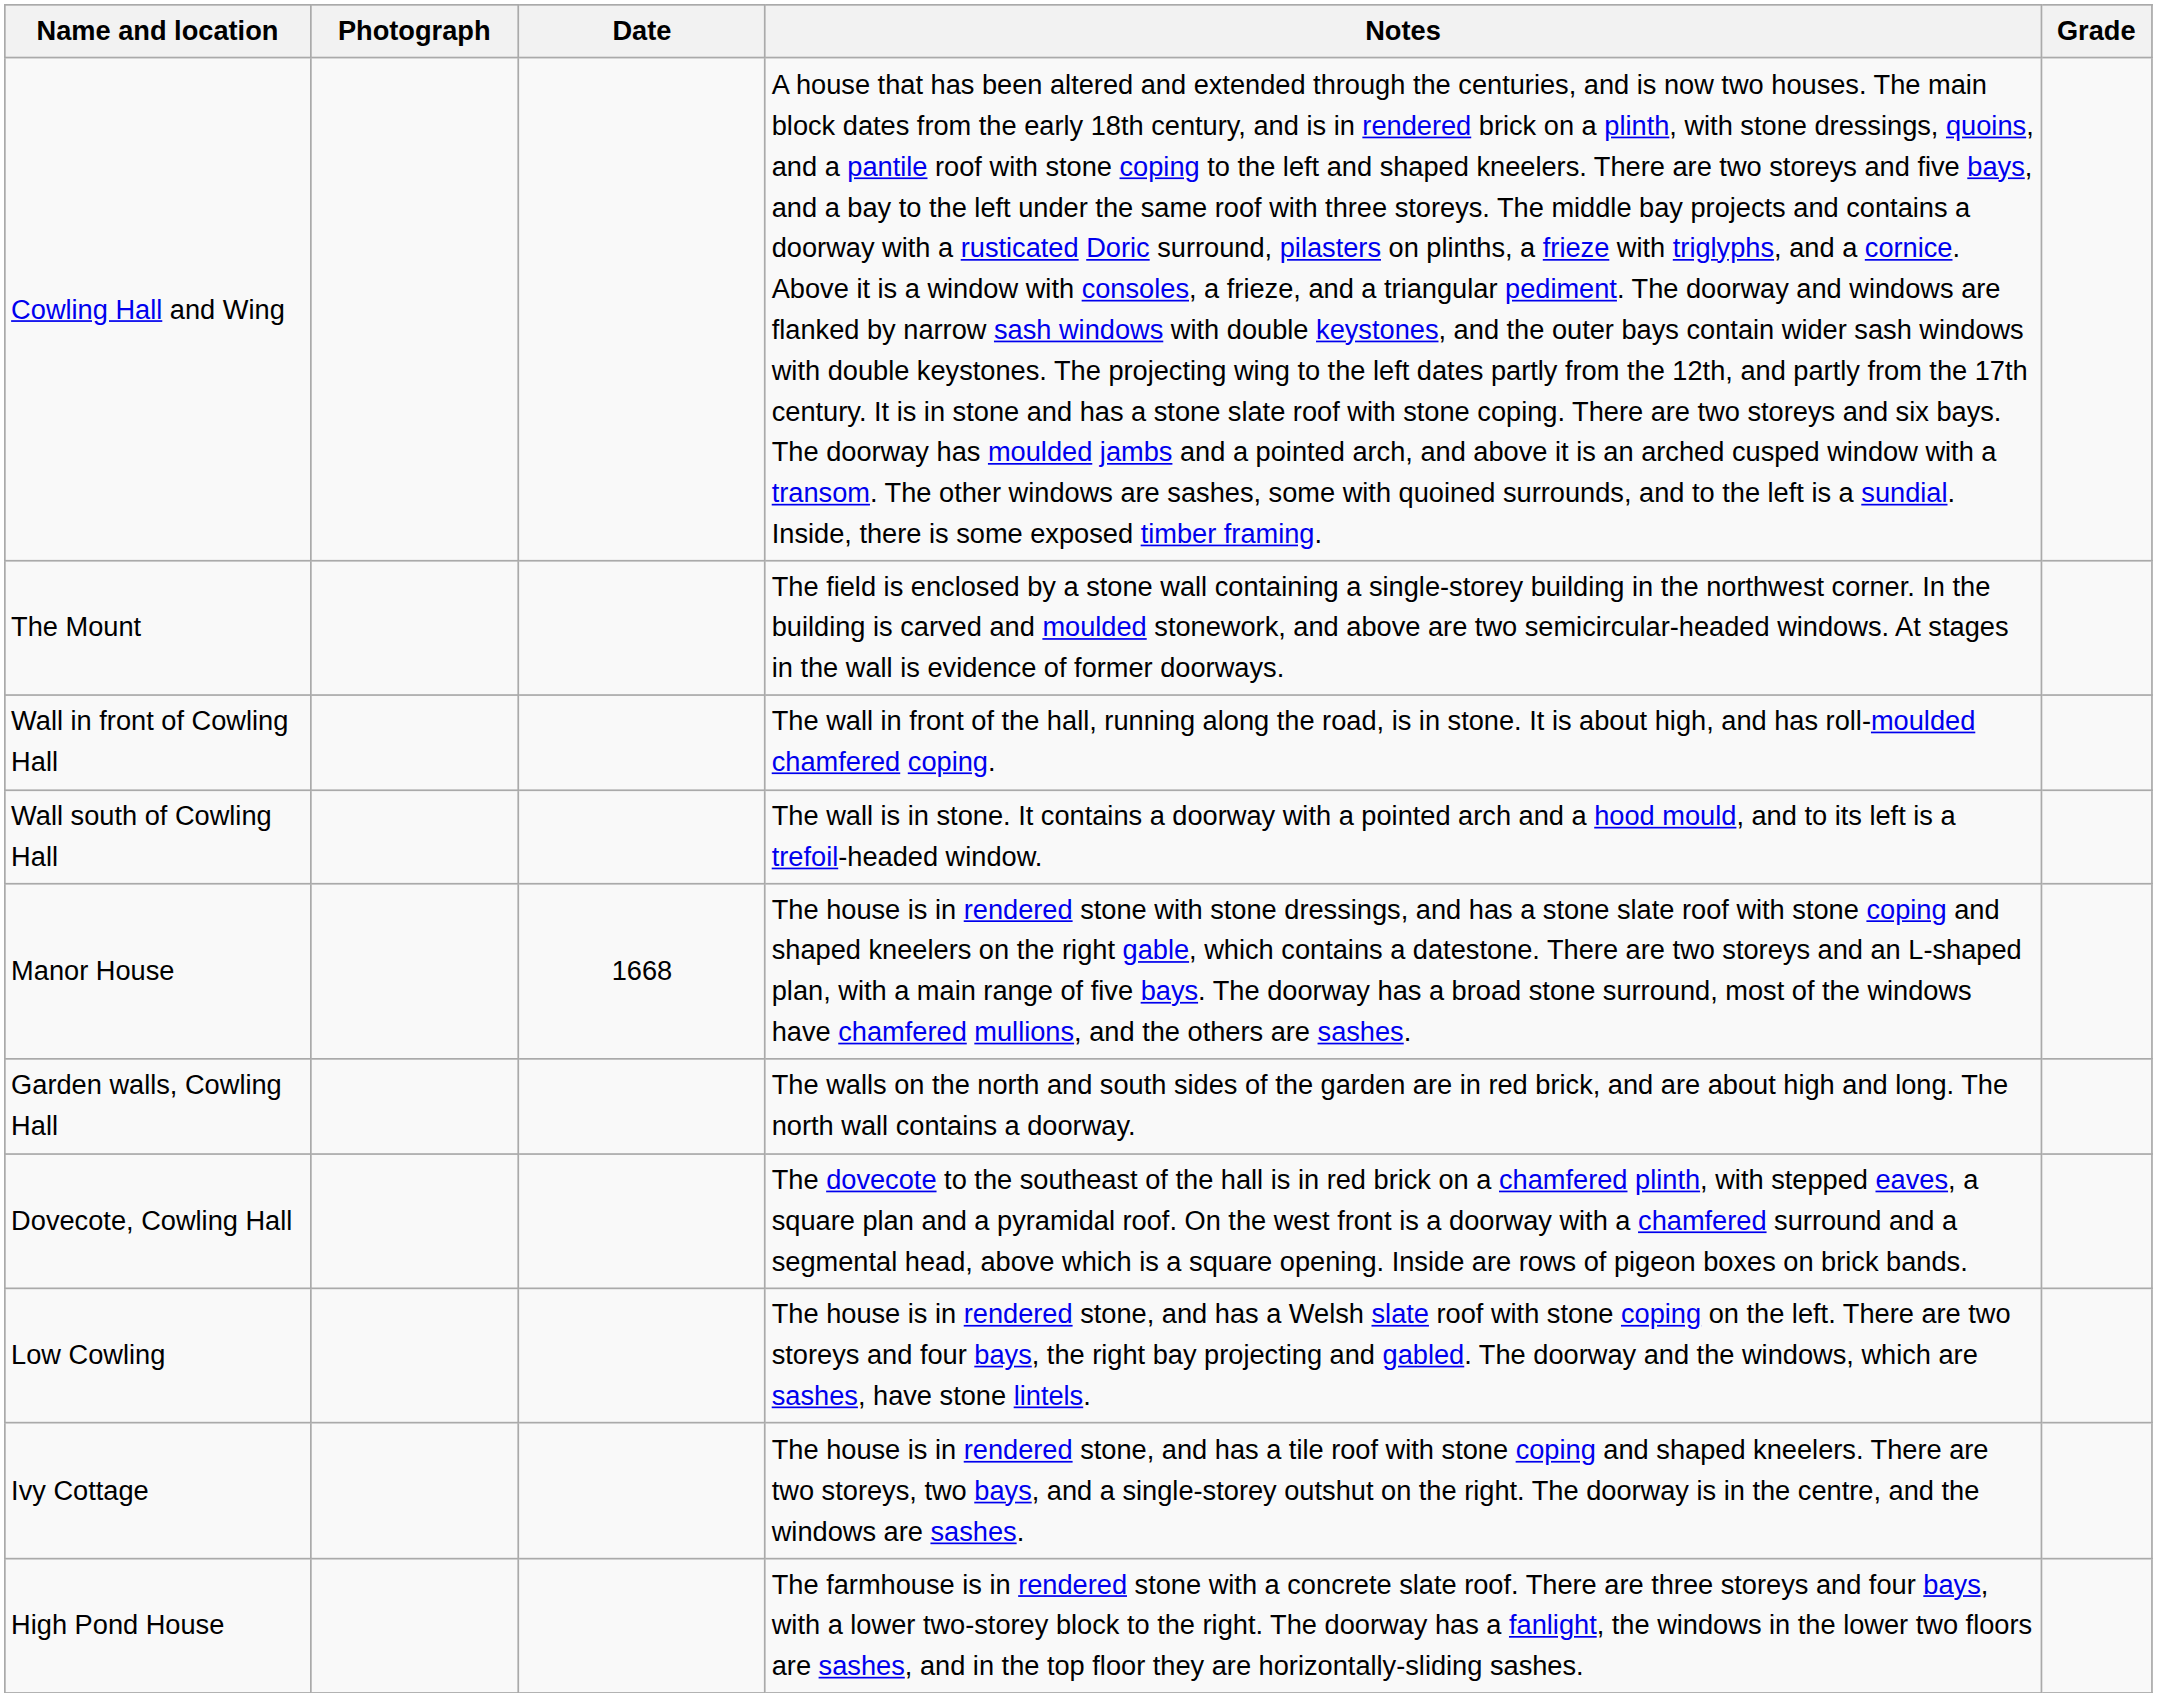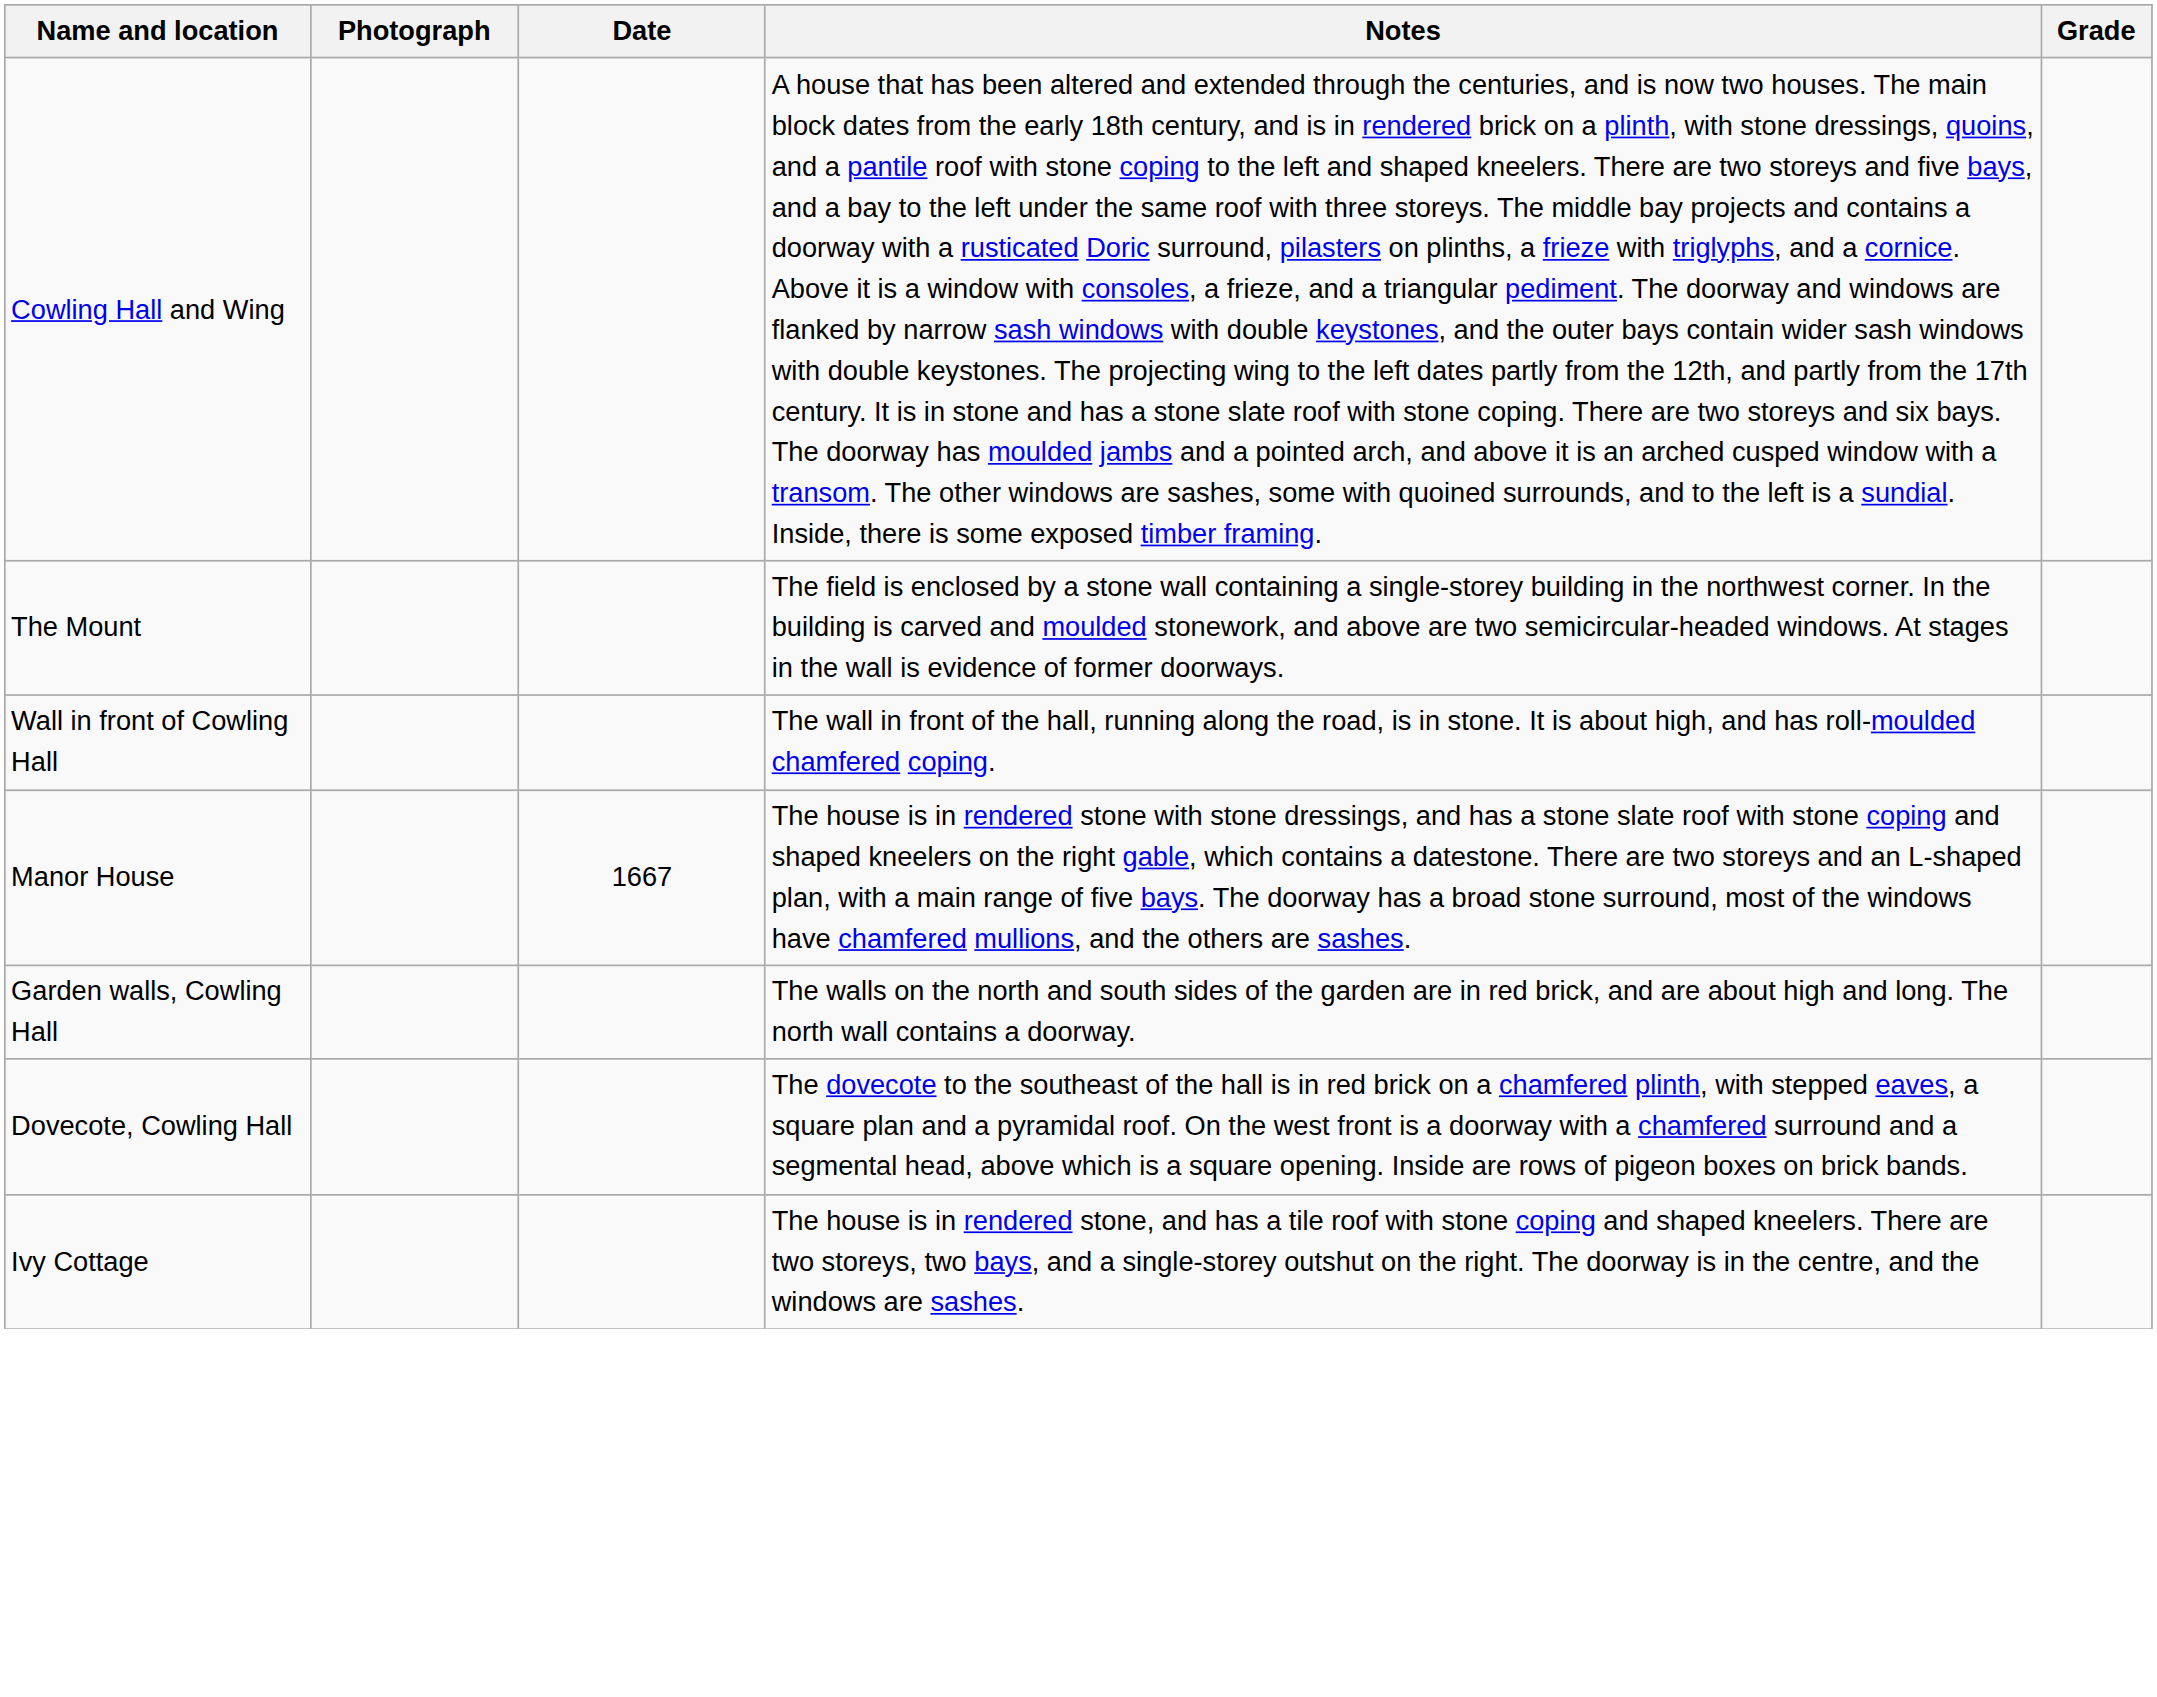- row: Wall south of Cowling Hall | The wall is in stone. It contains a doorway with a pointed arch and a hood mould, and to its left is a trefoil-headed window.
Manor House | Date: 1668 -> 1667
- row: Low Cowling | The house is in rendered stone, and has a Welsh slate roof with stone coping on the left. There are two storeys and four bays, the right bay projecting and gabled. The doorway and the windows, which are sashes, have stone lintels.
- row: High Pond House | The farmhouse is in rendered stone with a concrete slate roof. There are three storeys and four bays, with a lower two-storey block to the right. The doorway has a fanlight, the windows in the lower two floors are sashes, and in the top floor they are horizontally-sliding sashes.
